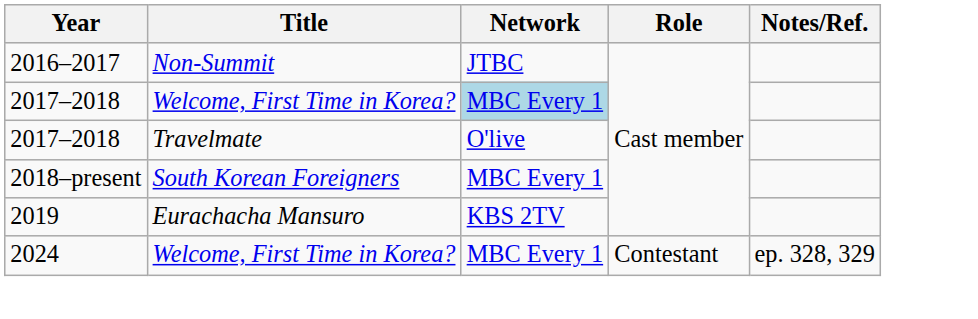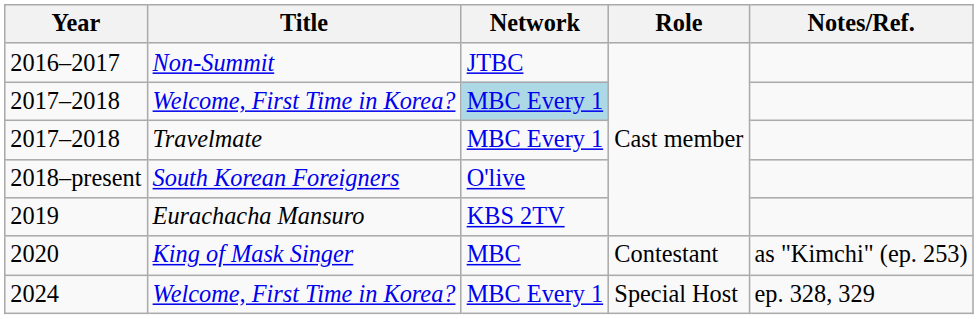2017–2018 / Travelmate | Network: O'live -> MBC Every 1
2018–present | Network: MBC Every 1 -> O'live
+ row: 2020 | King of Mask Singer | MBC | Contestant | as "Kimchi" (ep. 253)
2024 | Role: Contestant -> Special Host
